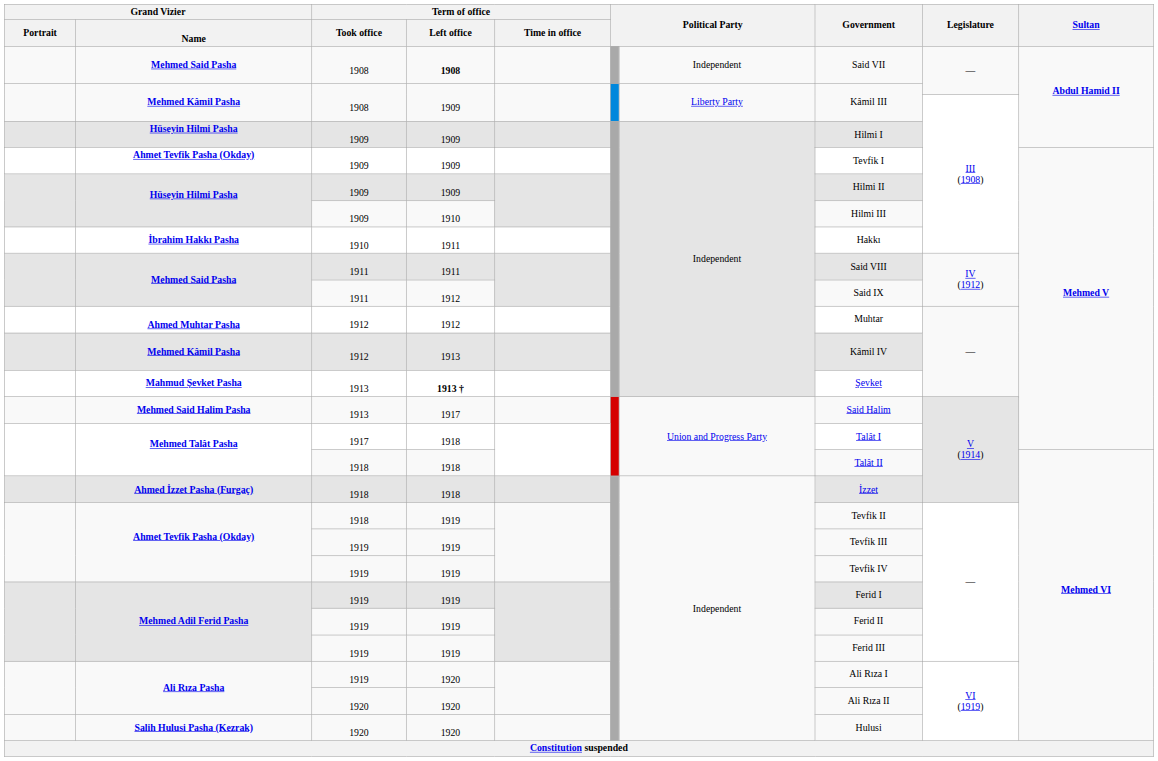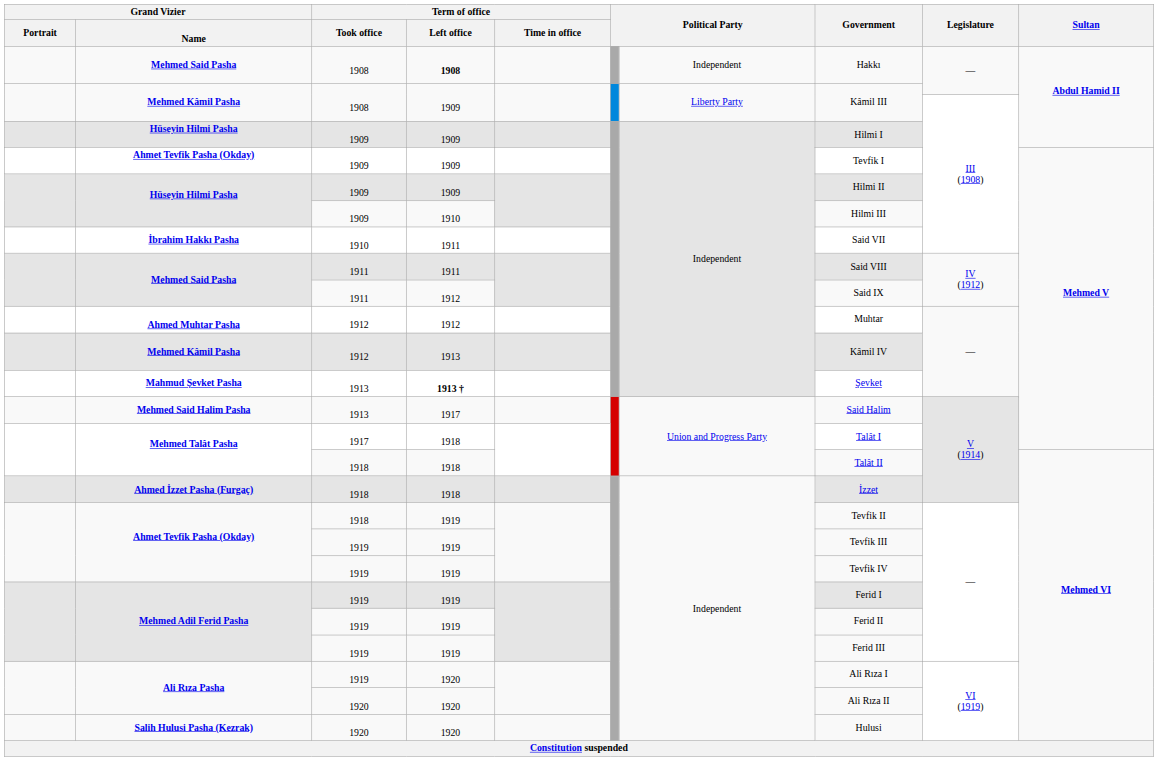Mehmed Said Pasha / 1908 | Government: Said VII -> Hakkı
İbrahim Hakkı Pasha | Government: Hakkı -> Said VII
